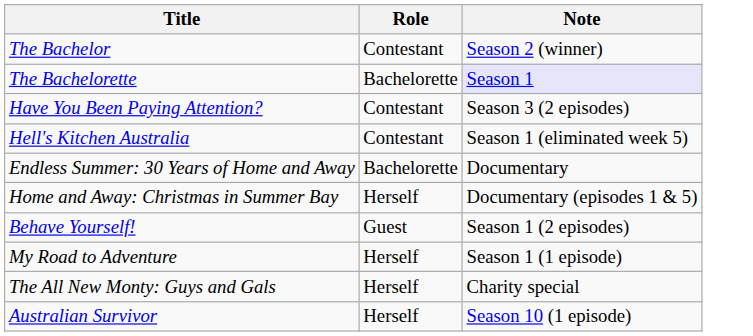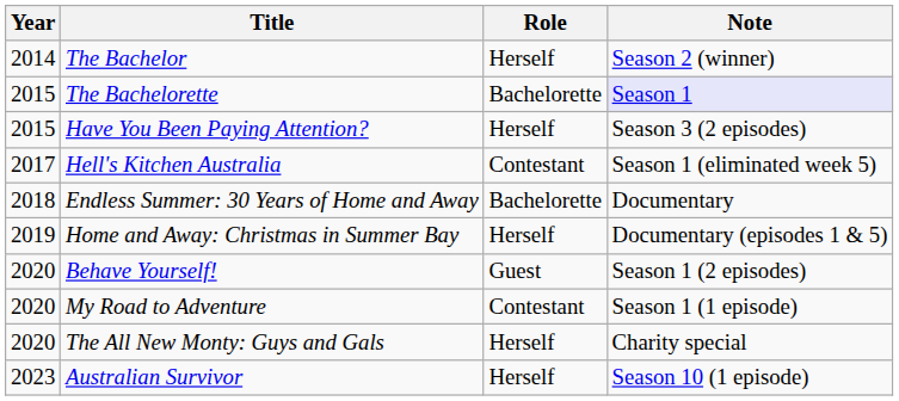+ column: Year | 2014 | 2015 | 2015 | 2017 | 2018 | 2019 | 2020 | 2020 | 2020 | 2023
The Bachelor | Role: Contestant -> Herself
Have You Been Paying Attention? | Role: Contestant -> Herself
My Road to Adventure | Role: Herself -> Contestant
